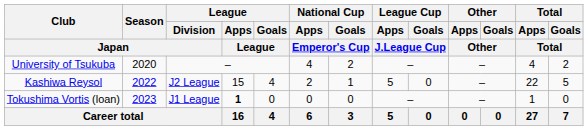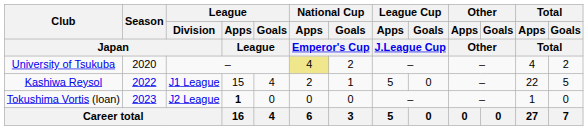University of Tsukuba | National Cup / Apps / Emperor's Cup: no background -> khaki background
Kashiwa Reysol | League / Division / Japan: J2 League -> J1 League
Tokushima Vortis (loan) | League / Division / Japan: J1 League -> J2 League
